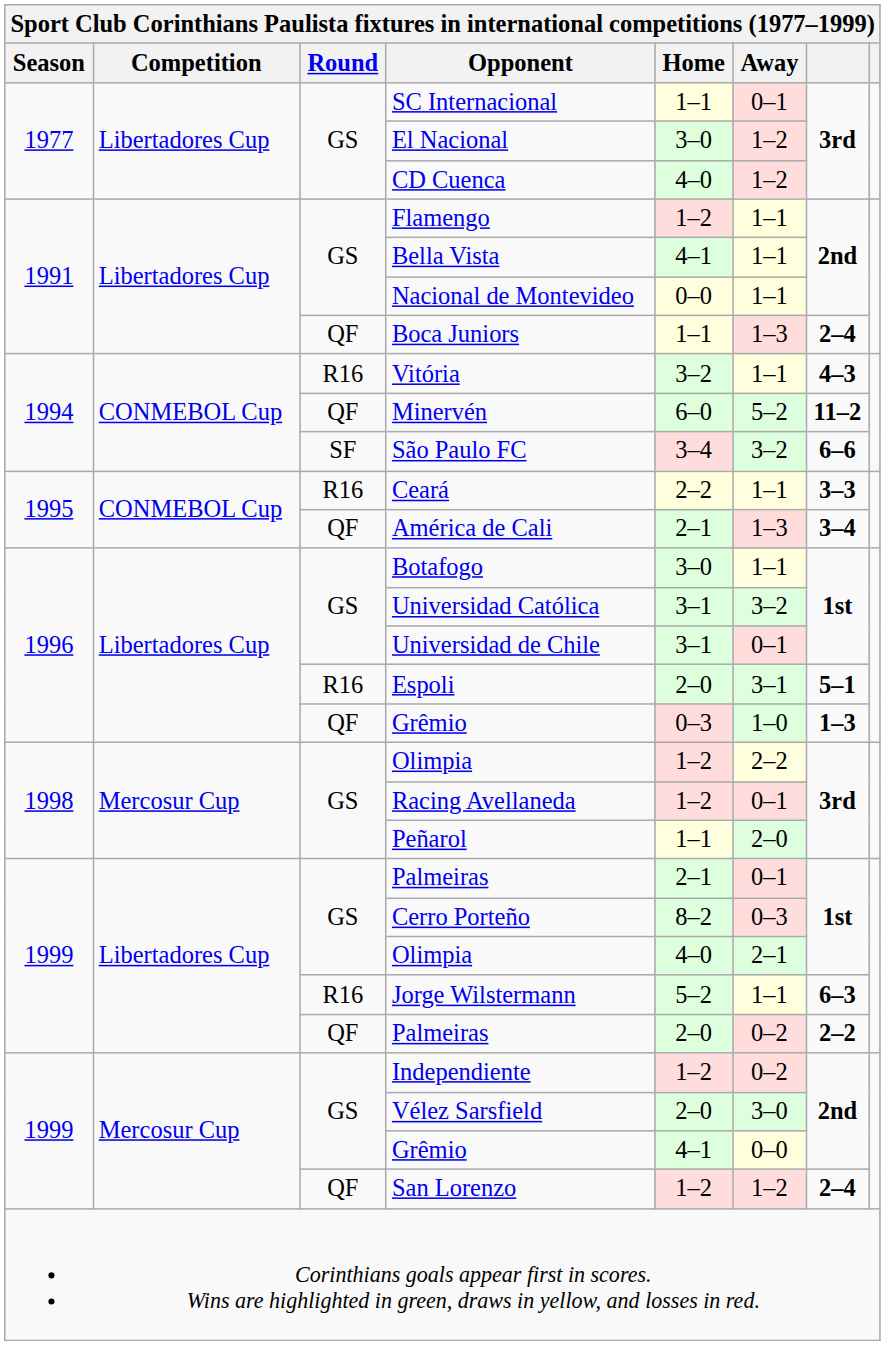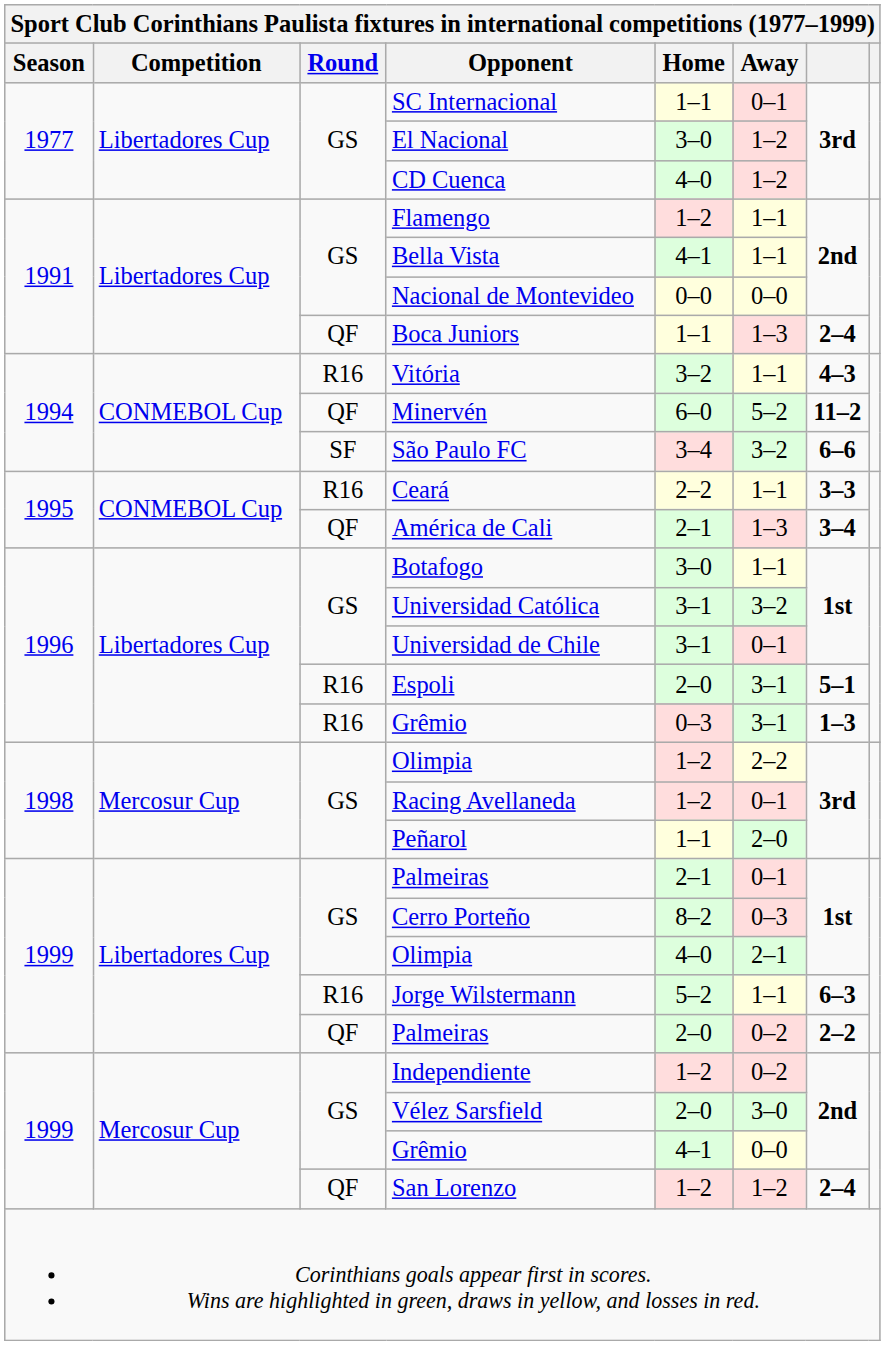Nacional de Montevideo | Away: 1–1 -> 0–0
1996 / Grêmio | Round: QF -> R16
1996 / Grêmio | Away: 1–0 -> 3–1
